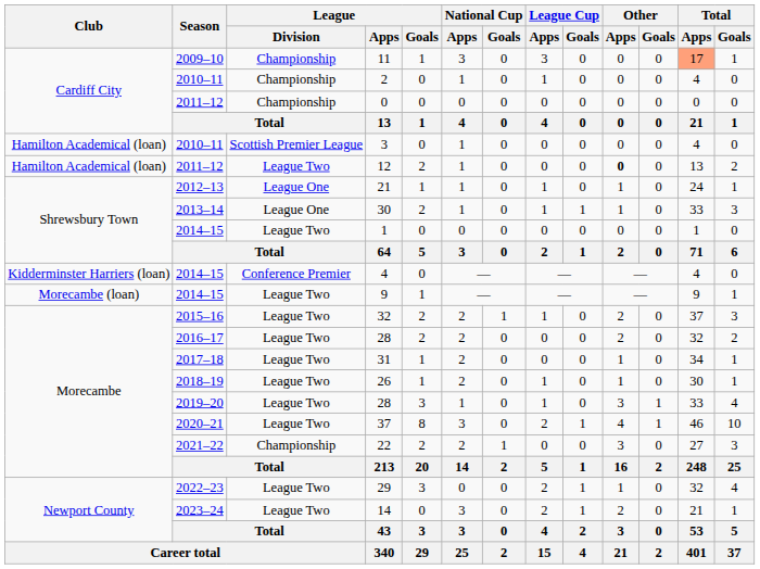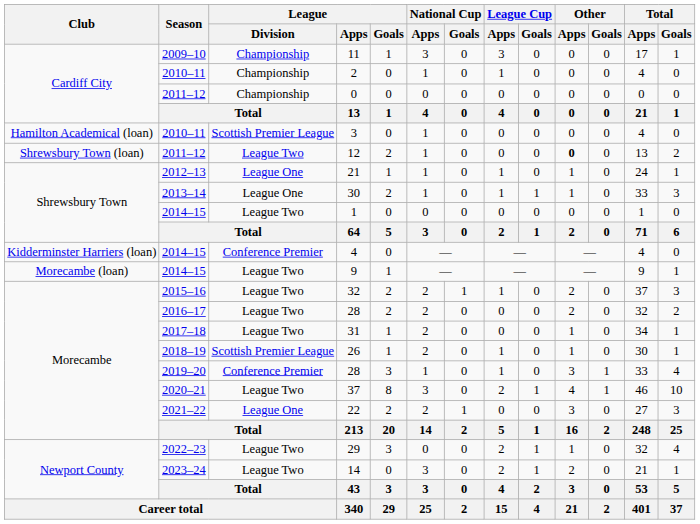11 | Total / Apps: lightsalmon background -> no background
12 | Club: Hamilton Academical (loan) -> Shrewsbury Town (loan)
26 | League / Division: League Two -> Scottish Premier League
2019–20 / 28 | League / Division: League Two -> Conference Premier
22 | League / Division: Championship -> League One
